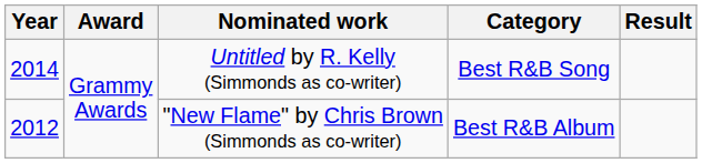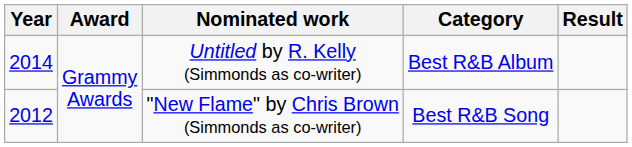Untitled by R. Kelly (Simmonds as co-writer) | Category: Best R&B Song -> Best R&B Album
"New Flame" by Chris Brown (Simmonds as co-writer) | Category: Best R&B Album -> Best R&B Song
